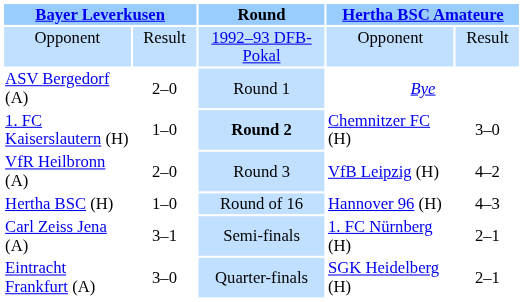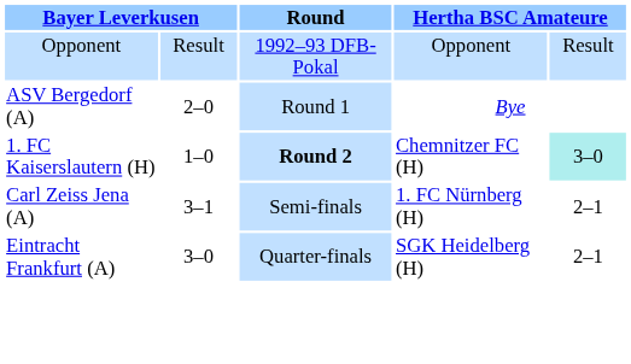1. FC Kaiserslautern (H) | column 5: no background -> paleturquoise background
- row: VfR Heilbronn (A) | 2–0 | Round 3 | VfB Leipzig (H) | 4–2
- row: Hertha BSC (H) | 1–0 | Round of 16 | Hannover 96 (H) | 4–3
